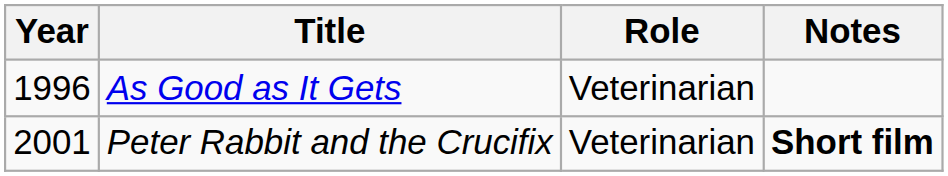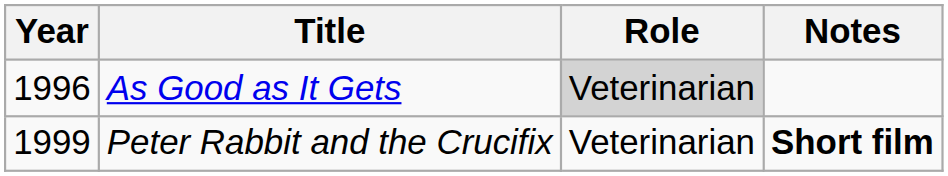As Good as It Gets | Role: no background -> lightgrey background
Peter Rabbit and the Crucifix | Year: 2001 -> 1999
